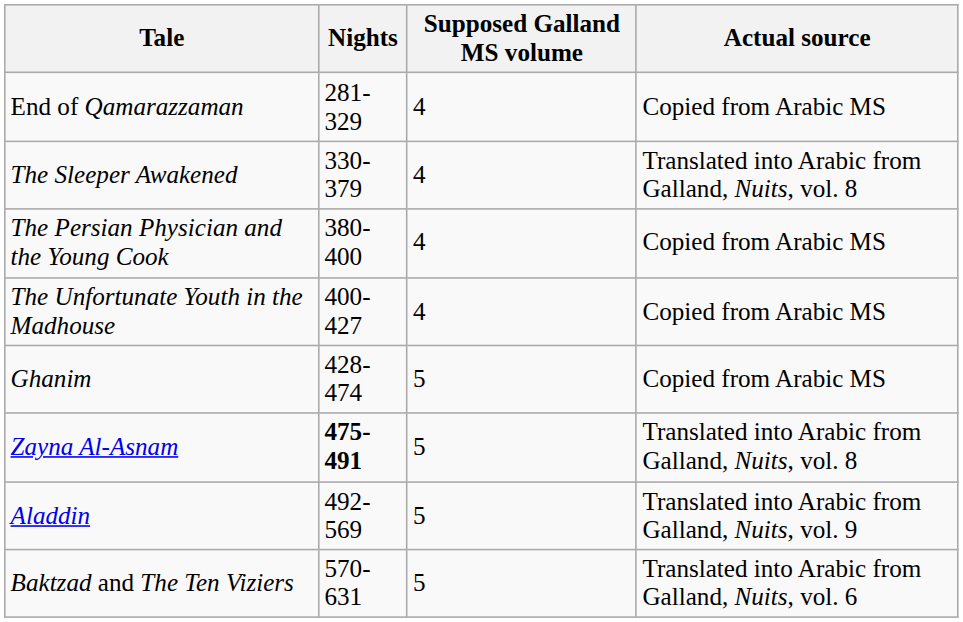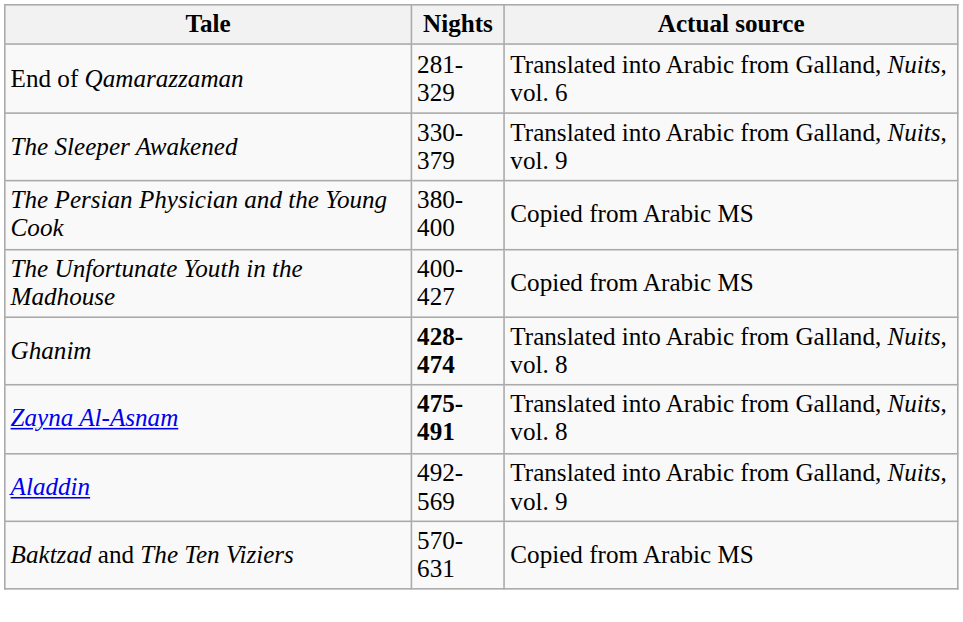- column: Supposed Galland MS volume | 4 | 4 | 4 | 4 | 5 | 5 | 5 | 5
End of Qamarazzaman | Actual source: Copied from Arabic MS -> Translated into Arabic from Galland, Nuits, vol. 6
The Sleeper Awakened | Actual source: Translated into Arabic from Galland, Nuits, vol. 8 -> Translated into Arabic from Galland, Nuits, vol. 9
Ghanim | Nights: normal -> bold
Ghanim | Actual source: Copied from Arabic MS -> Translated into Arabic from Galland, Nuits, vol. 8
Baktzad and The Ten Viziers | Actual source: Translated into Arabic from Galland, Nuits, vol. 6 -> Copied from Arabic MS
